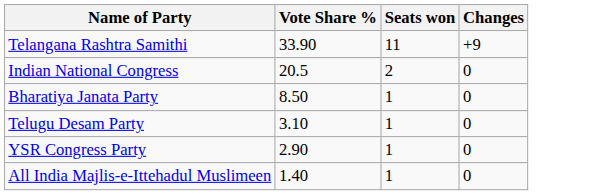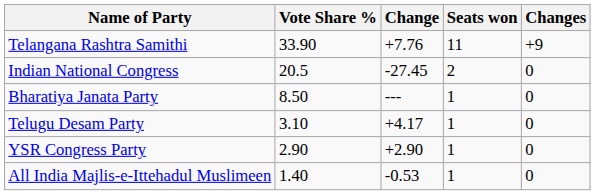+ column: Change | +7.76 | -27.45 | --- | +4.17 | +2.90 | -0.53
